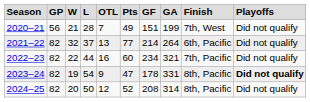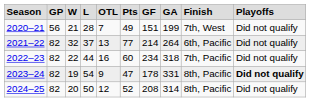2022–23 | column 8: 321 -> 318
